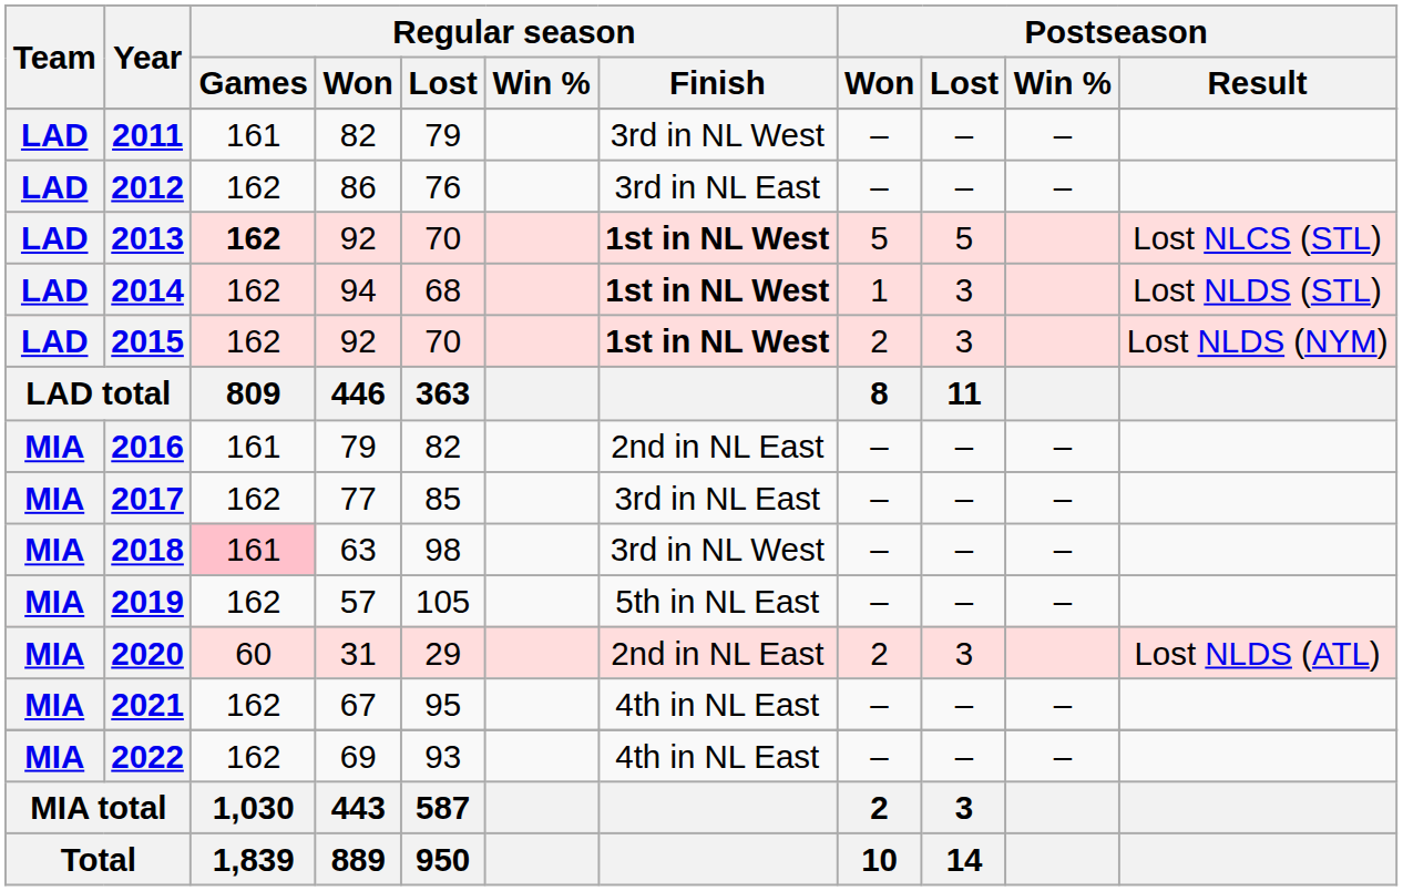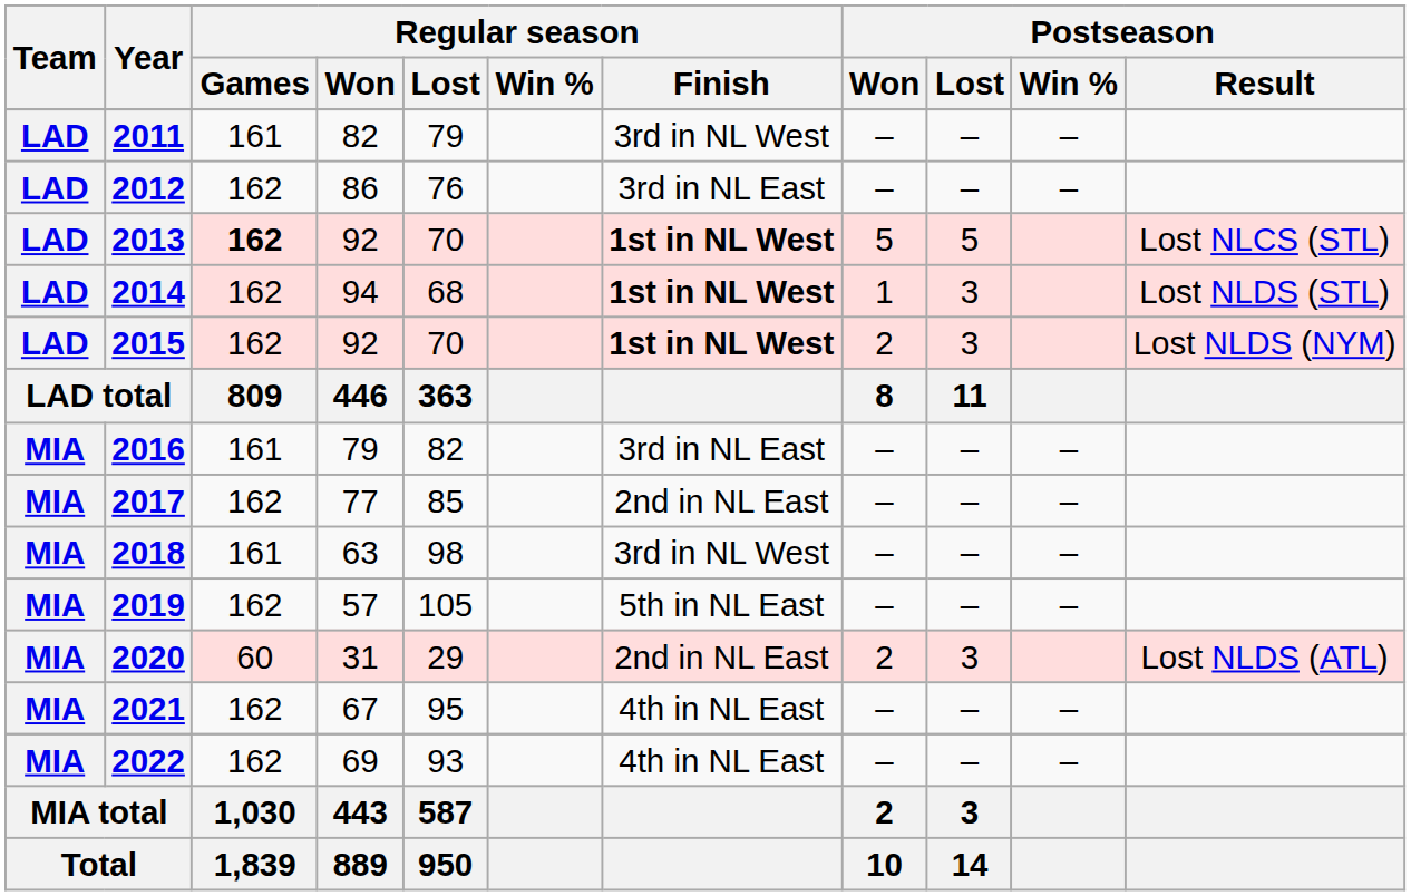2016 | Regular season / Finish: 2nd in NL East -> 3rd in NL East
2017 | Regular season / Finish: 3rd in NL East -> 2nd in NL East
2018 | Regular season / Games: pink background -> no background
